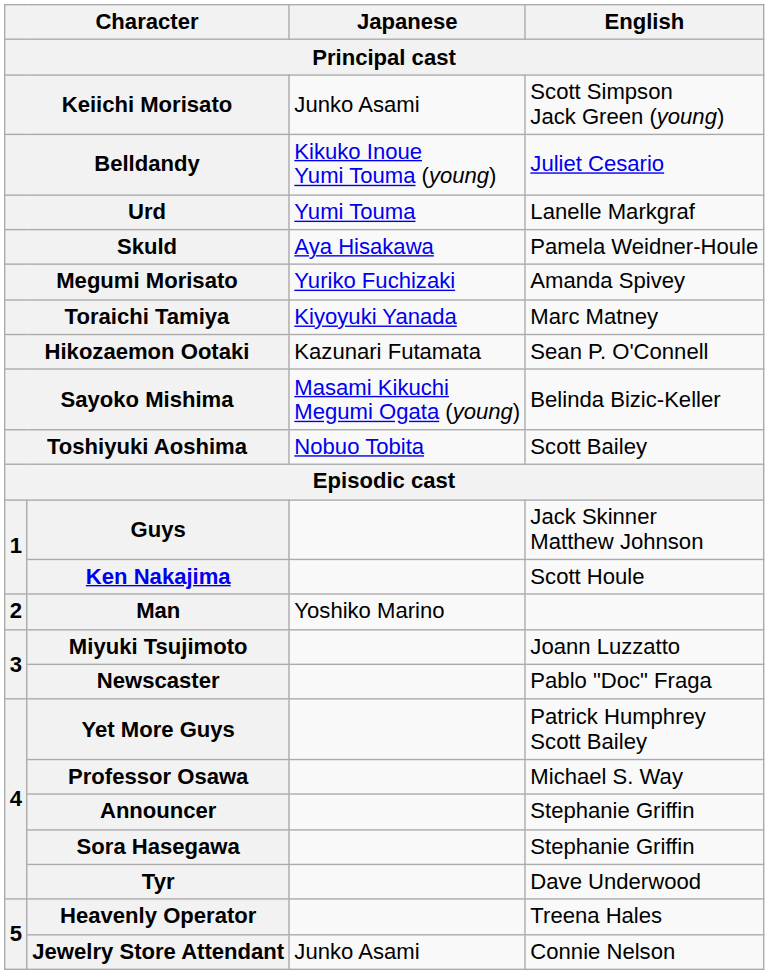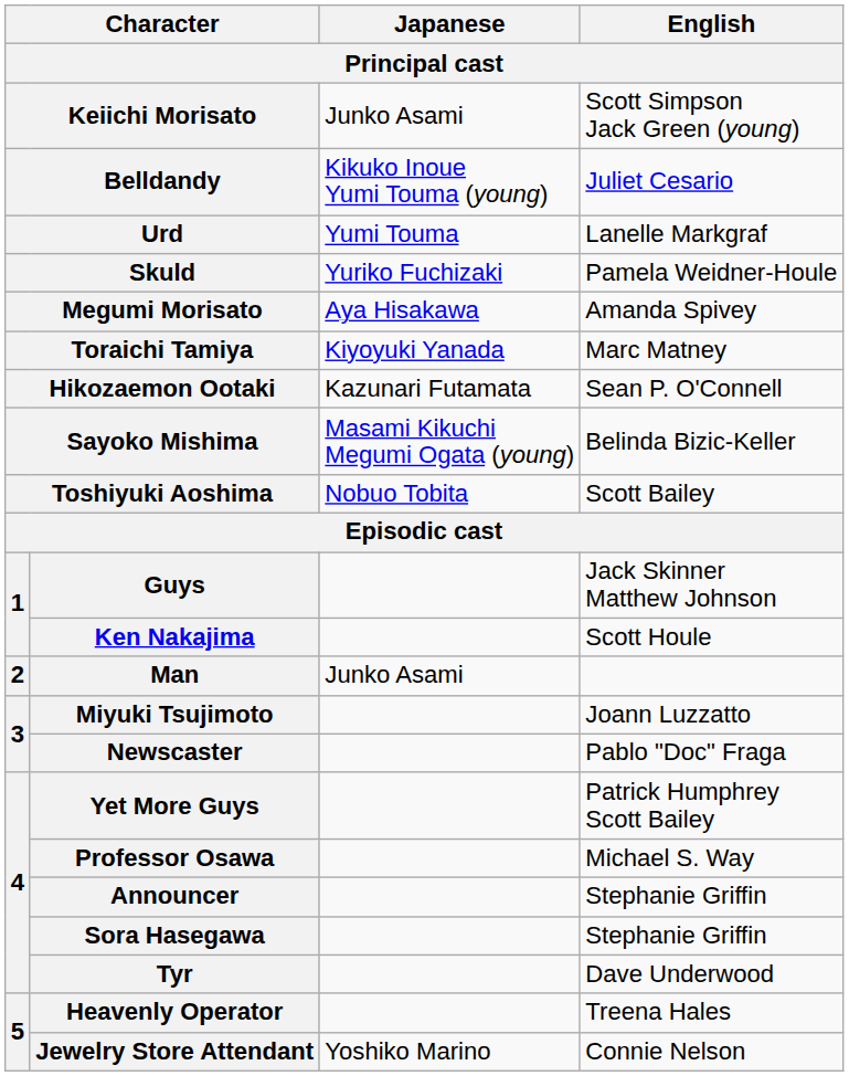Skuld | Japanese: Aya Hisakawa -> Yuriko Fuchizaki
Megumi Morisato | Japanese: Yuriko Fuchizaki -> Aya Hisakawa
Man | Japanese: Yoshiko Marino -> Junko Asami
Jewelry Store Attendant | Japanese: Junko Asami -> Yoshiko Marino
